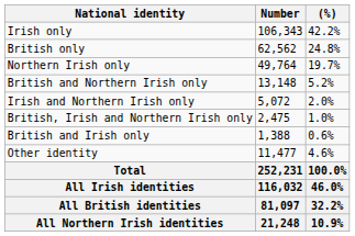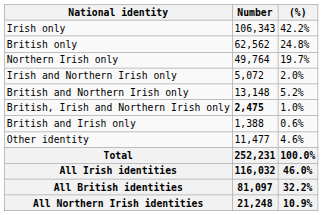rows swapped: British and Northern Irish only <-> Irish and Northern Irish only
British, Irish and Northern Irish only | Number: normal -> bold
